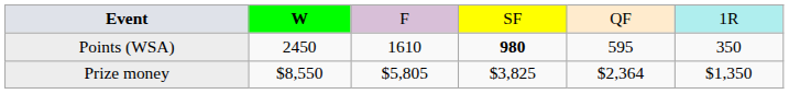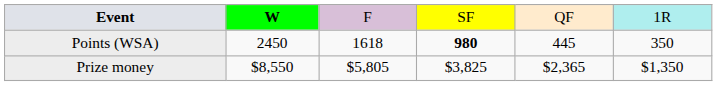Points (WSA) | column 3: 1610 -> 1618
Points (WSA) | column 5: 595 -> 445
Prize money | column 5: $2,364 -> $2,365
